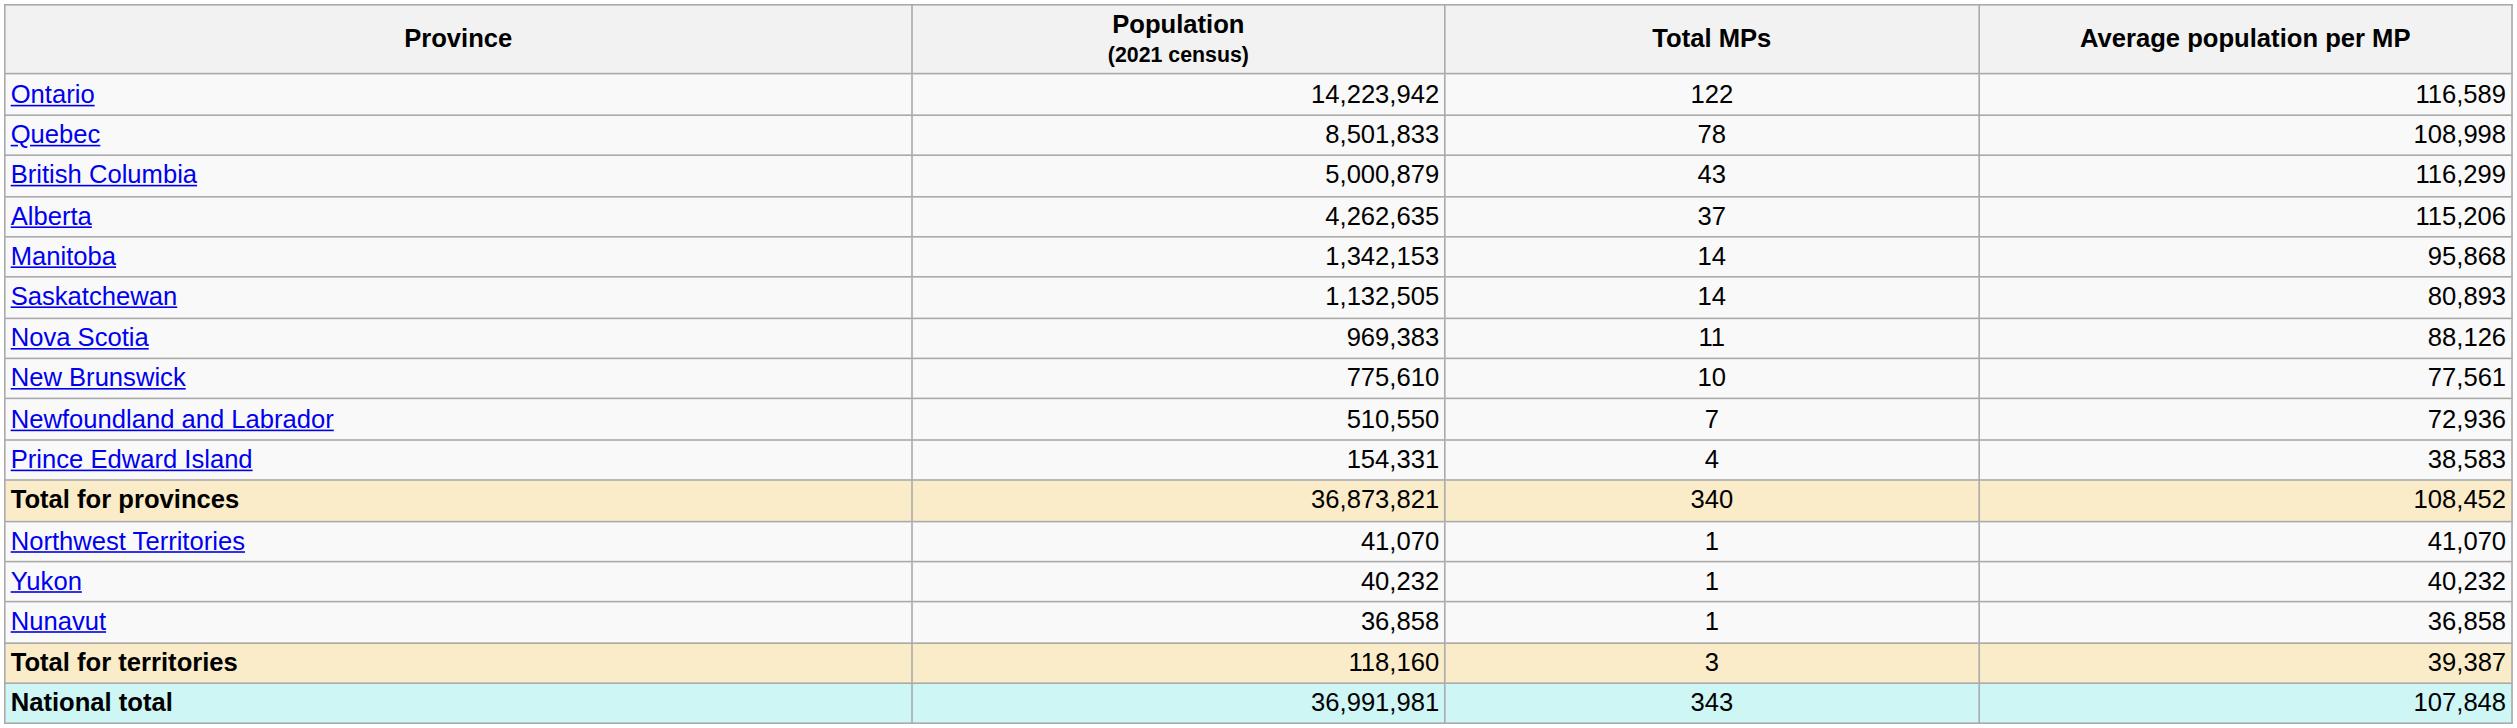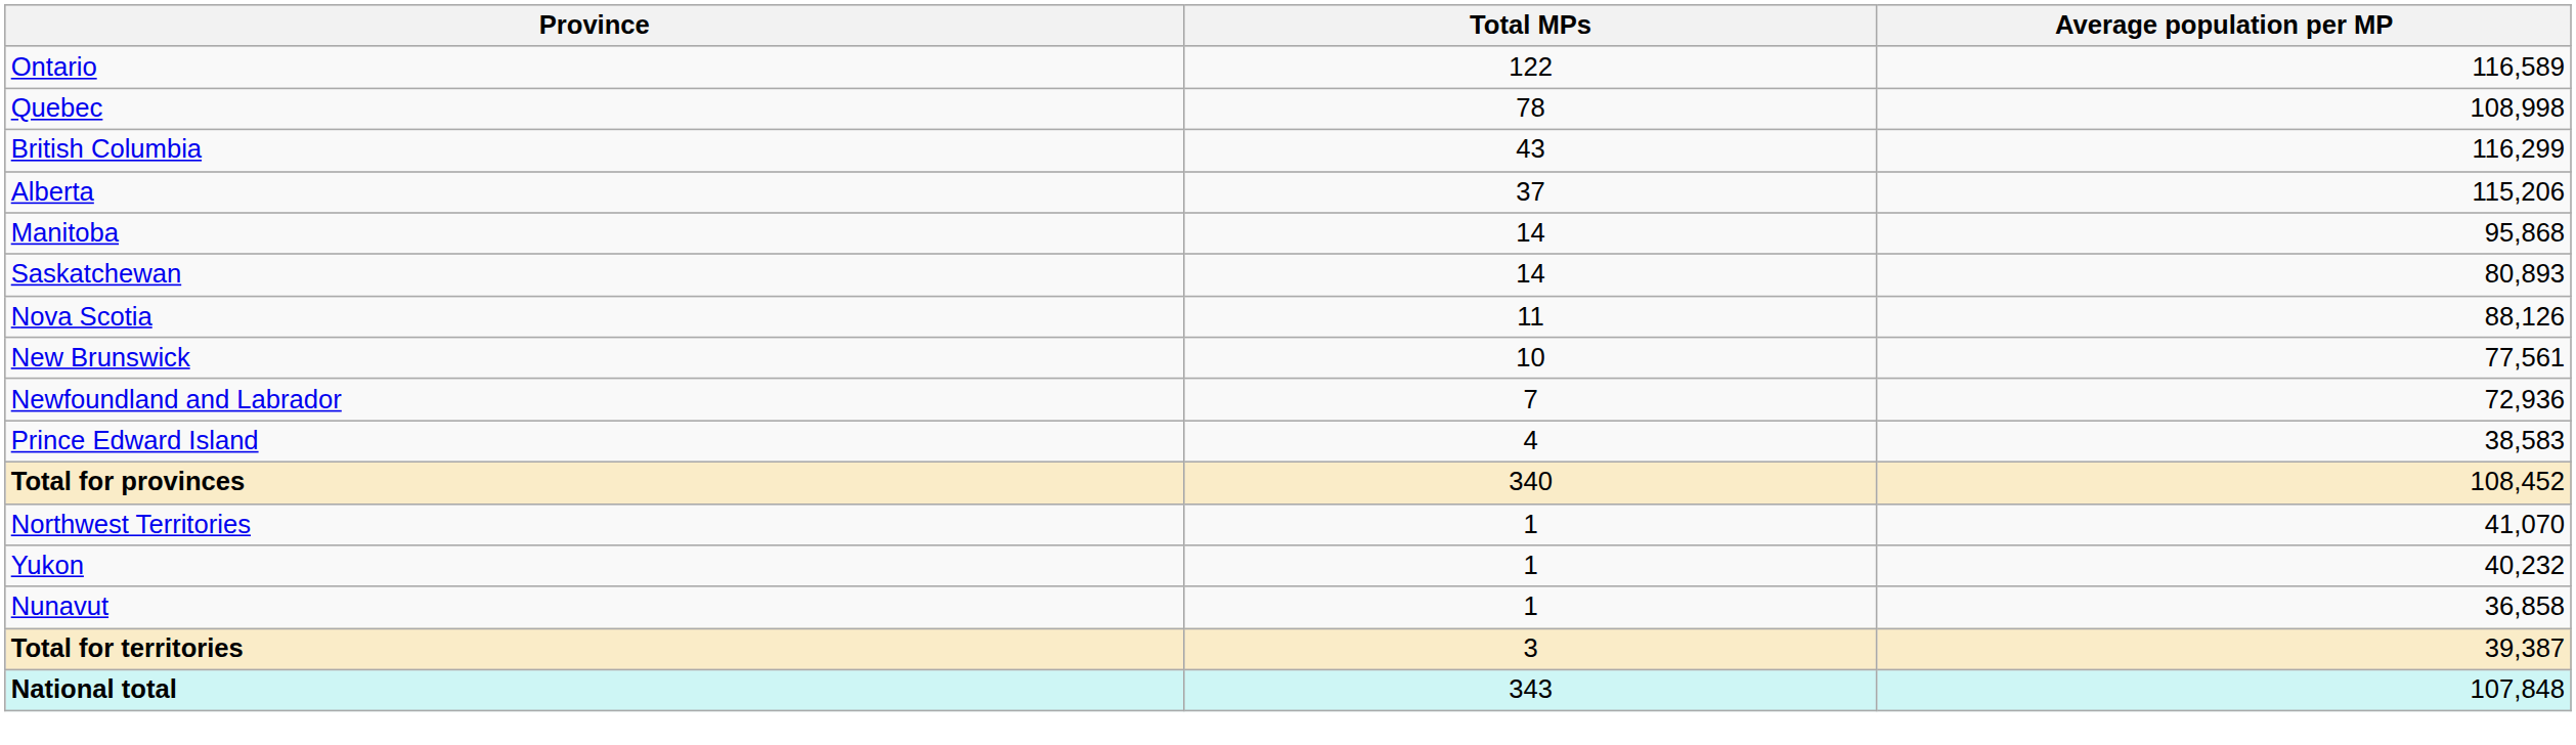- column: Population (2021 census) | 14,223,942 | 8,501,833 | 5,000,879 | 4,262,635 | 1,342,153 | 1,132,505 | 969,383 | 775,610 | 510,550 | 154,331 | 36,873,821 | 41,070 | 40,232 | 36,858 | 118,160 | 36,991,981
